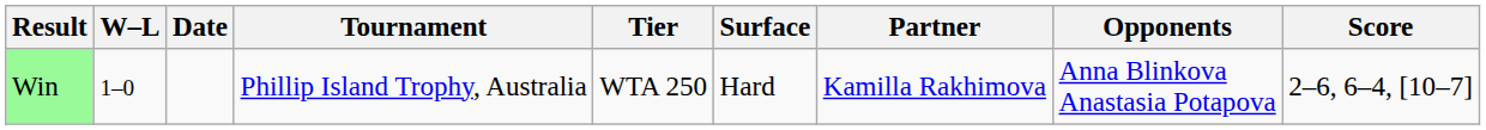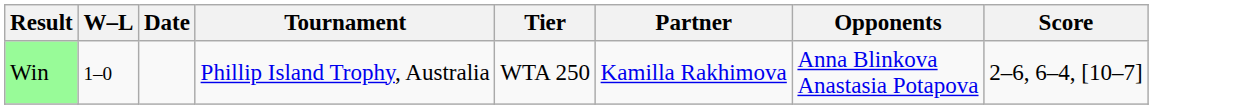- column: Surface | Hard
